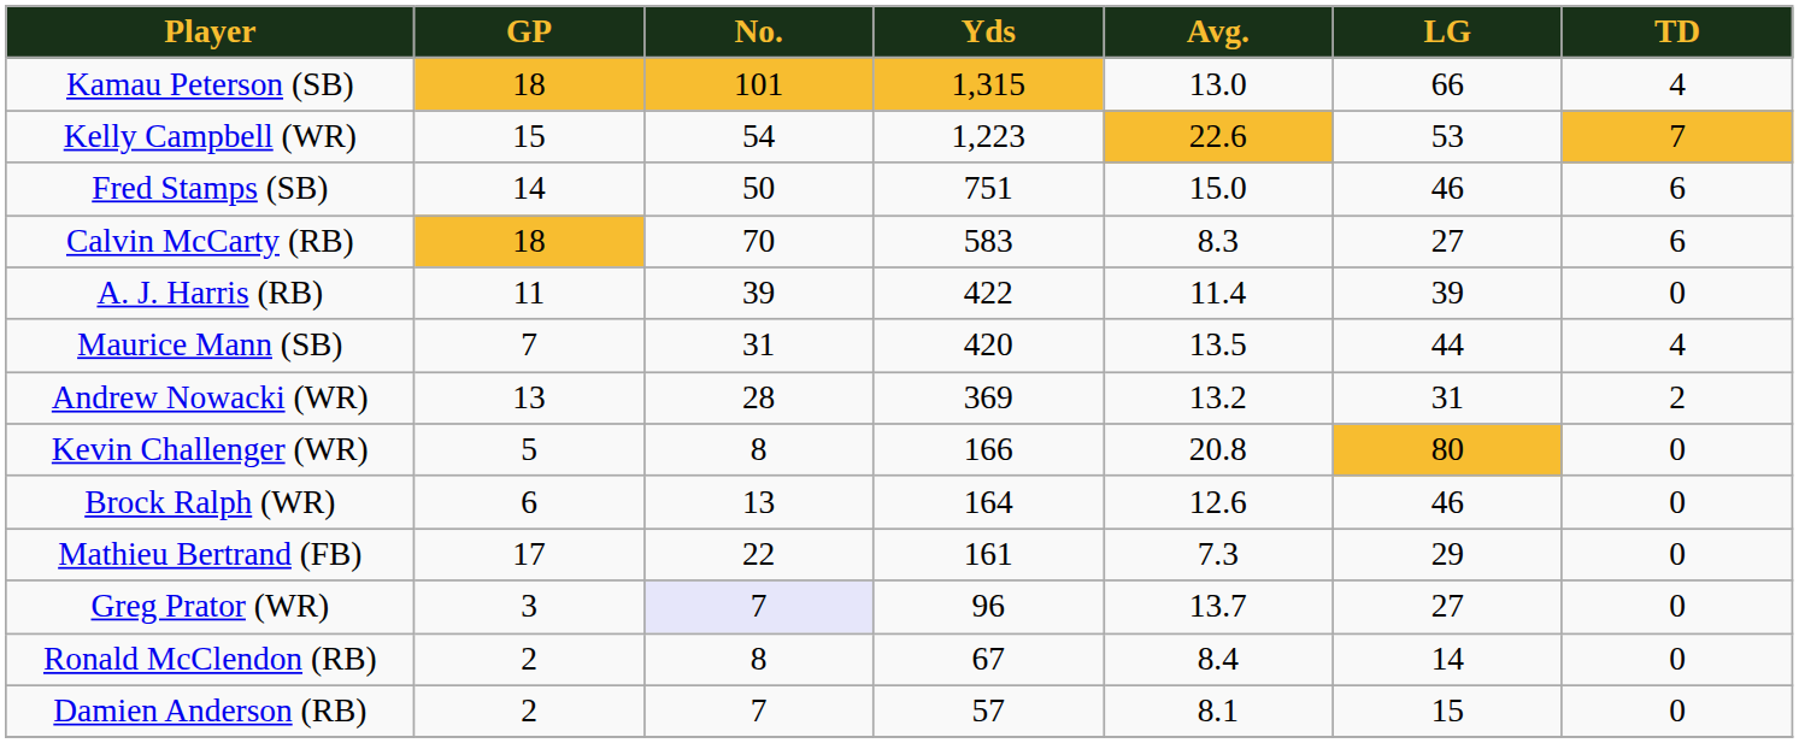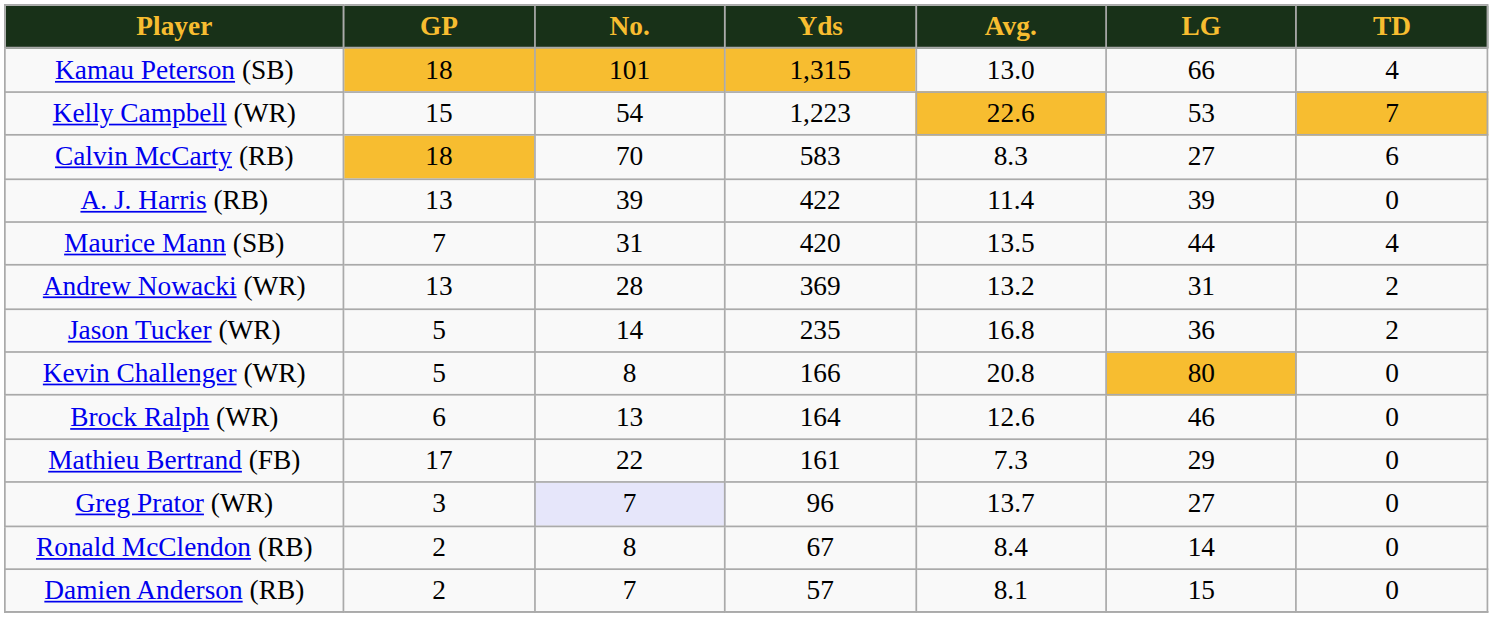- row: Fred Stamps (SB) | 14 | 50 | 751 | 15.0 | 46 | 6
A. J. Harris (RB) | GP: 11 -> 13
+ row: Jason Tucker (WR) | 5 | 14 | 235 | 16.8 | 36 | 2
